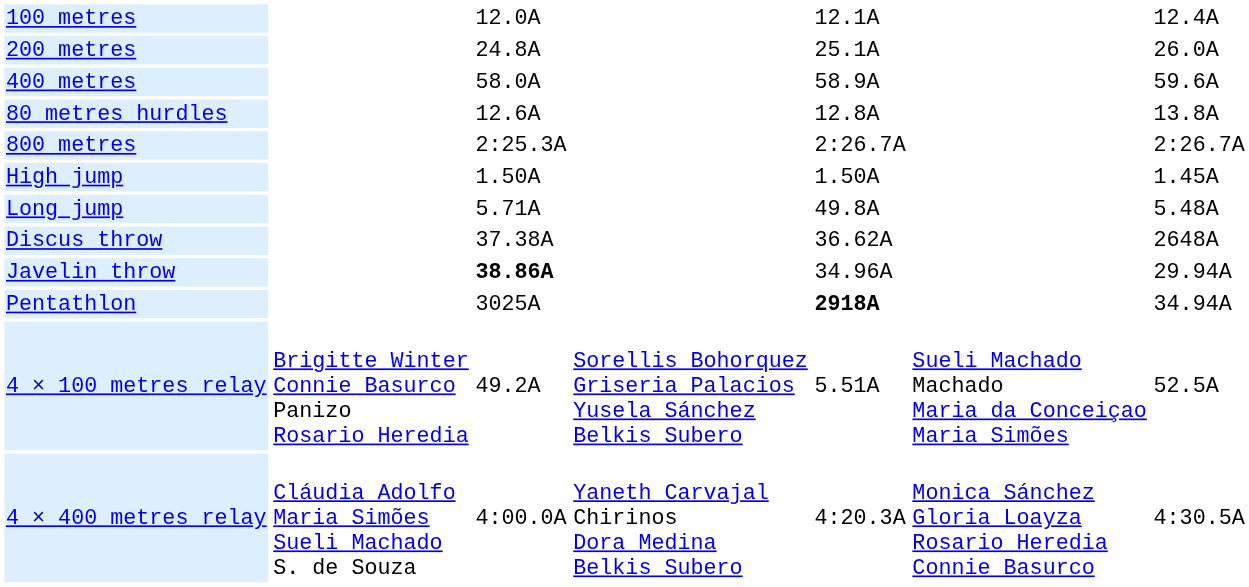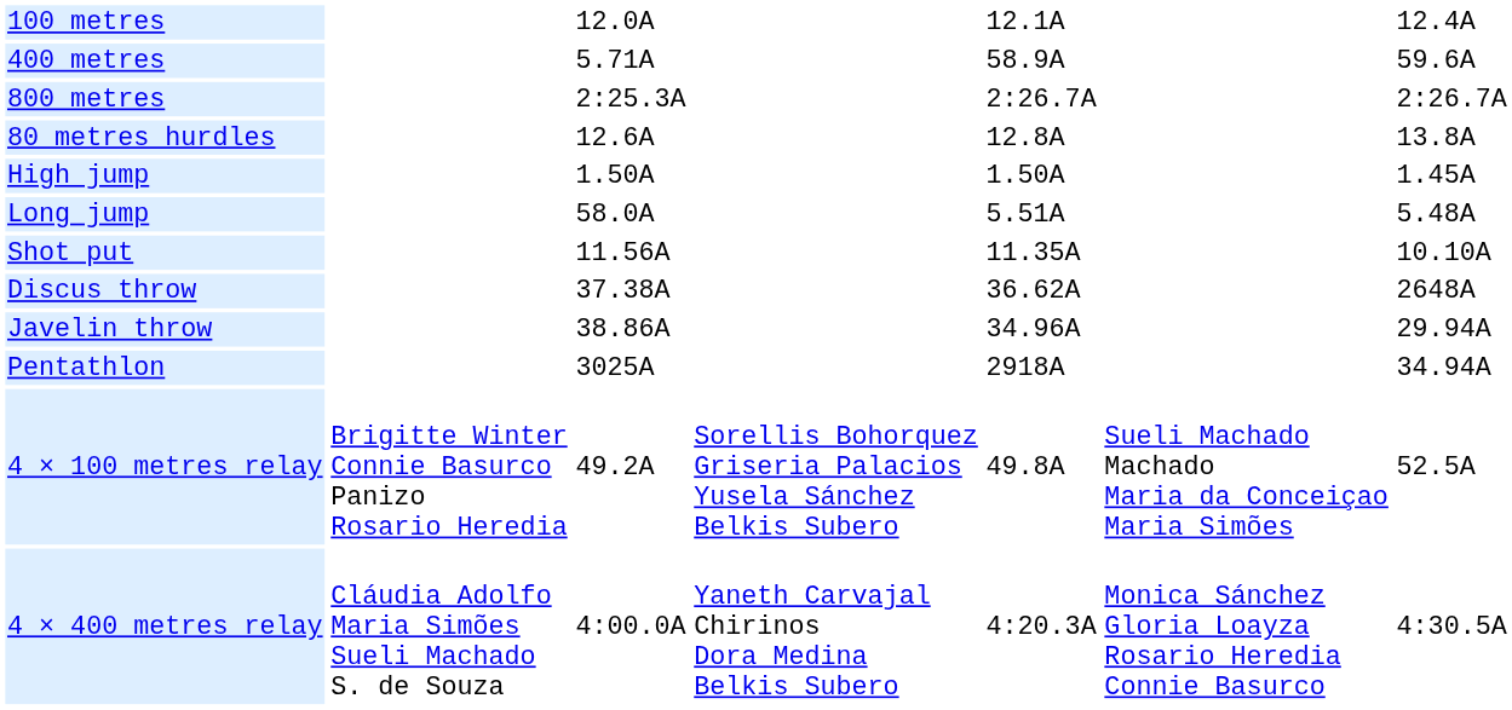- row: 200 metres | 24.8A | 25.1A | 26.0A
400 metres | column 3: 58.0A -> 5.71A
rows swapped: 800 metres <-> 80 metres hurdles
Long jump | column 3: 5.71A -> 58.0A
Long jump | column 5: 49.8A -> 5.51A
+ row: Shot put | 11.56A | 11.35A | 10.10A
Javelin throw | column 3: bold -> normal
Pentathlon | column 5: bold -> normal
4 × 100 metres relay | column 5: 5.51A -> 49.8A
